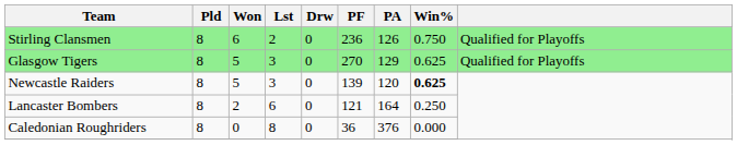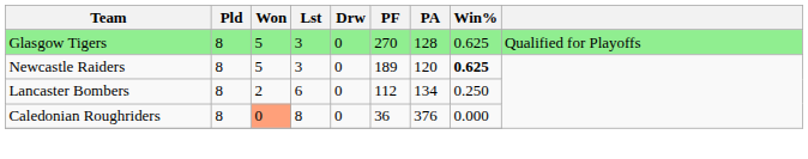- row: Stirling Clansmen | 8 | 6 | 2 | 0 | 236 | 126 | 0.750 | Qualified for Playoffs
Glasgow Tigers | PA: 129 -> 128
Newcastle Raiders | PF: 139 -> 189
Lancaster Bombers | PF: 121 -> 112
Lancaster Bombers | PA: 164 -> 134
Caledonian Roughriders | Won: no background -> lightsalmon background
